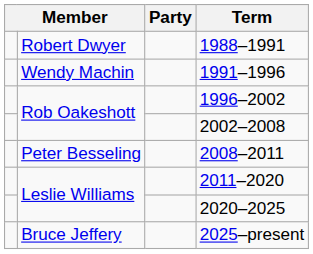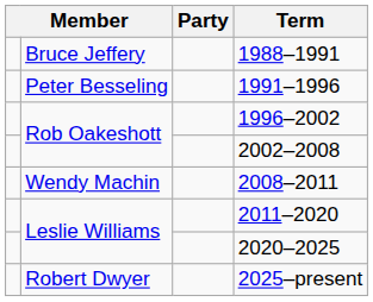1988–1991 | column 2: Robert Dwyer -> Bruce Jeffery
1991–1996 | column 2: Wendy Machin -> Peter Besseling
2008–2011 | column 2: Peter Besseling -> Wendy Machin
2025–present | column 2: Bruce Jeffery -> Robert Dwyer
